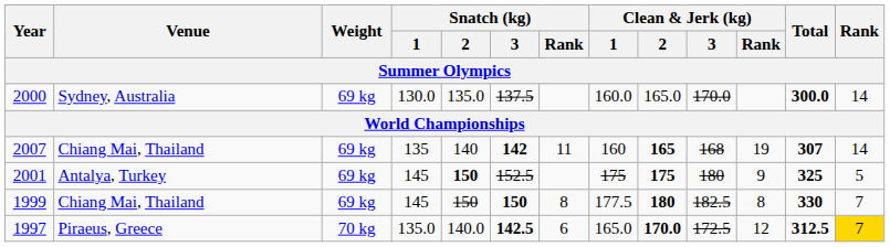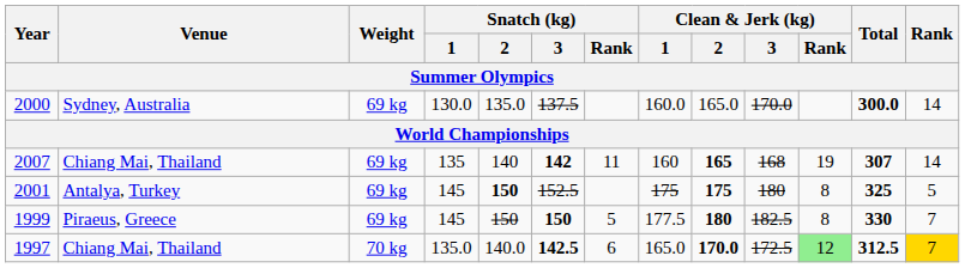2001 | Clean & Jerk (kg) / Rank: 9 -> 8
1999 | Venue: Chiang Mai, Thailand -> Piraeus, Greece
1999 | Snatch (kg) / Rank: 8 -> 5
1997 | Venue: Piraeus, Greece -> Chiang Mai, Thailand
1997 | Clean & Jerk (kg) / Rank: no background -> lightgreen background
